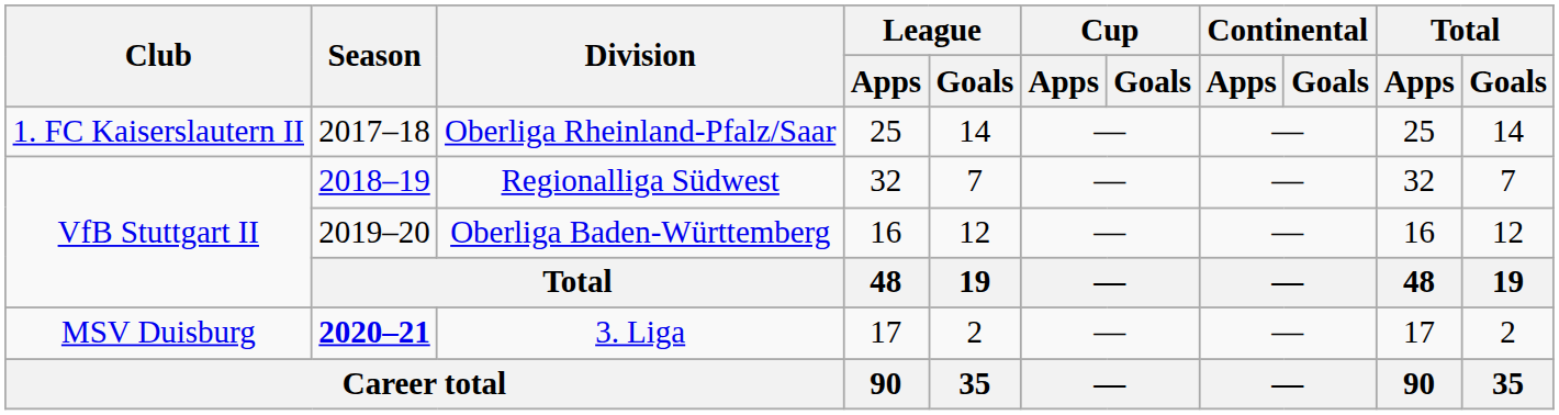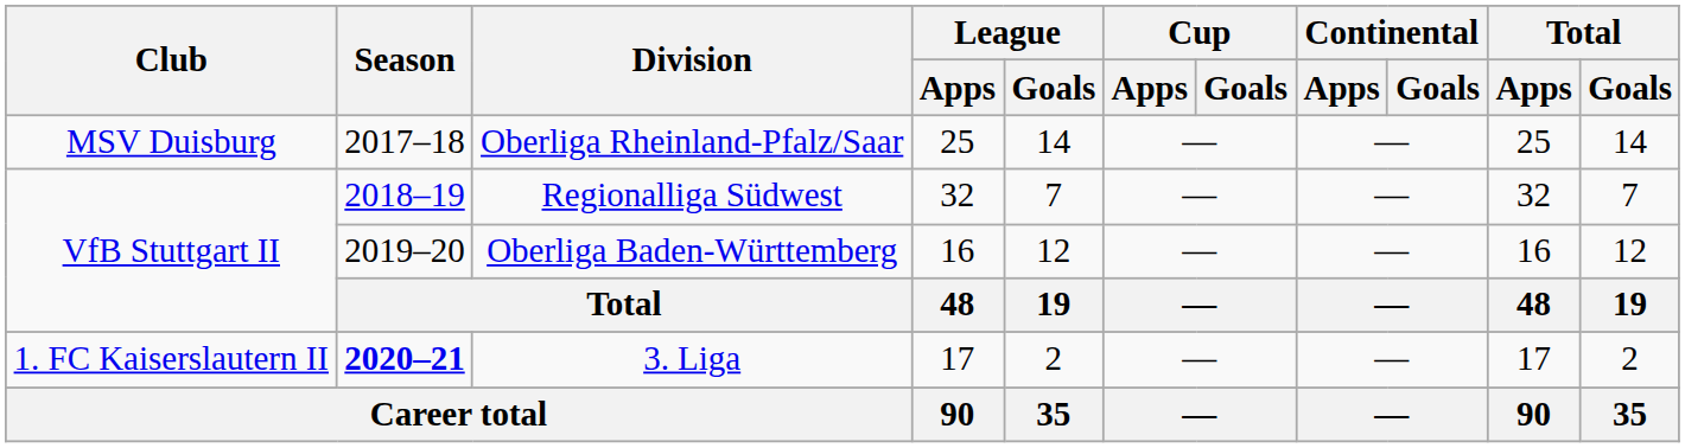Oberliga Rheinland-Pfalz/Saar | Club: 1. FC Kaiserslautern II -> MSV Duisburg
3. Liga | Club: MSV Duisburg -> 1. FC Kaiserslautern II
